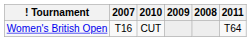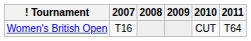columns swapped: 2008 <-> 2010
